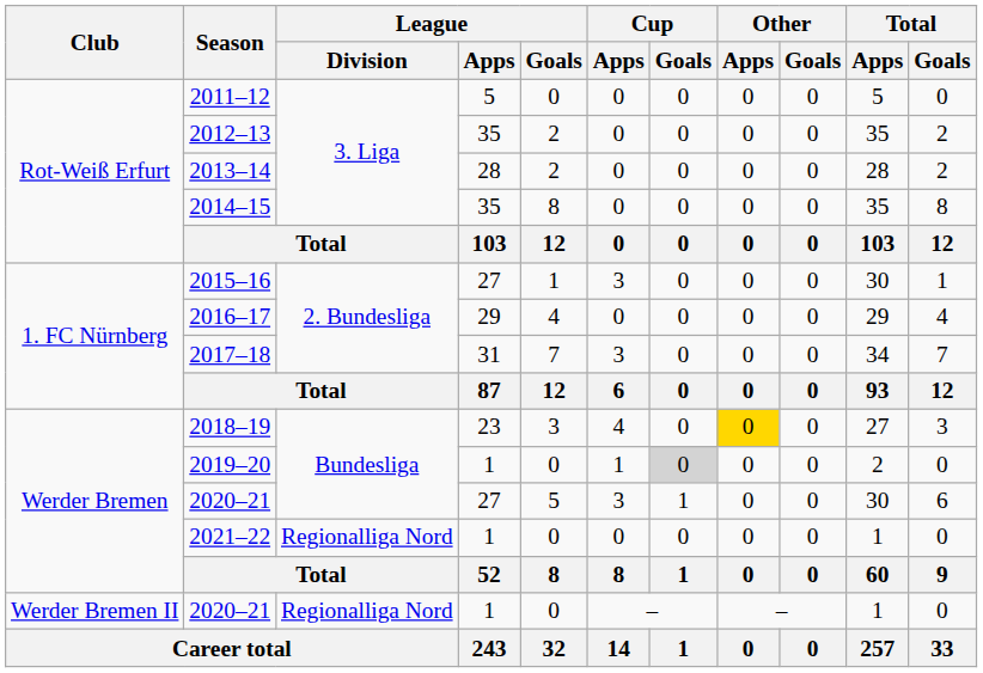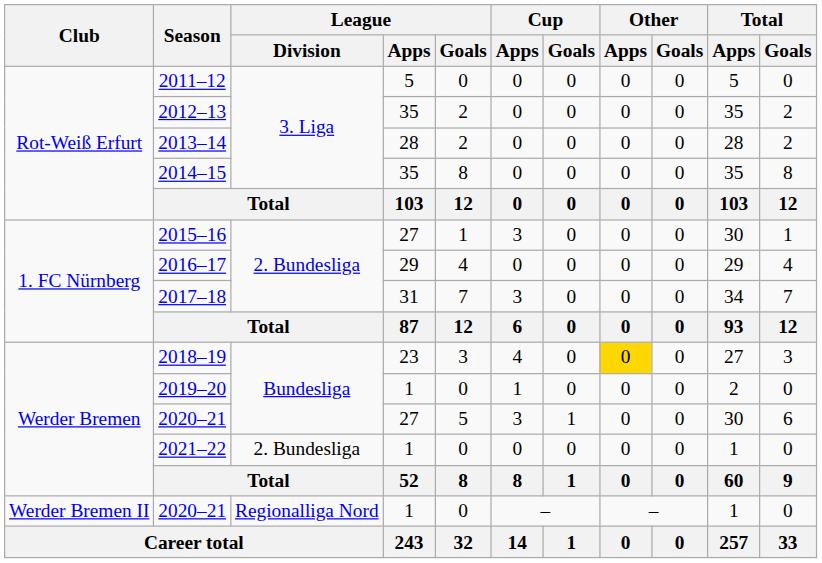2019–20 | Cup / Goals: lightgrey background -> no background
2021–22 | League / Division: Regionalliga Nord -> 2. Bundesliga
